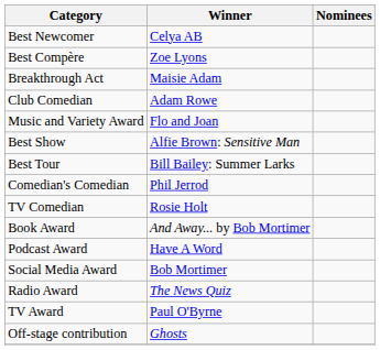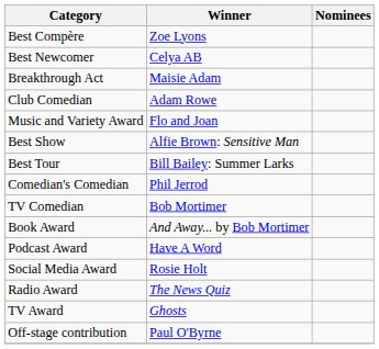rows swapped: Best Newcomer <-> Best Compère
TV Comedian | Winner: Rosie Holt -> Bob Mortimer
Social Media Award | Winner: Bob Mortimer -> Rosie Holt
TV Award | Winner: Paul O'Byrne -> Ghosts
Off-stage contribution | Winner: Ghosts -> Paul O'Byrne
